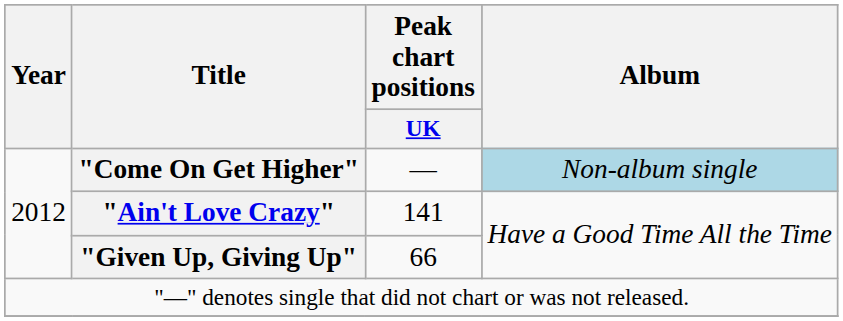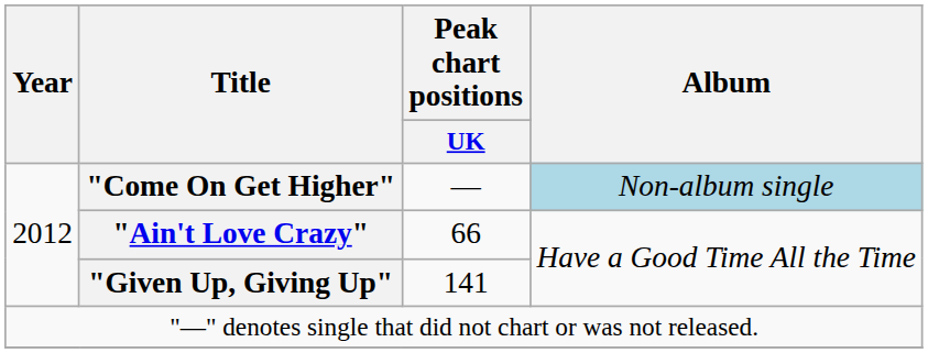"Ain't Love Crazy" | Peak chart positions / UK: 141 -> 66
"Given Up, Giving Up" | Peak chart positions / UK: 66 -> 141
